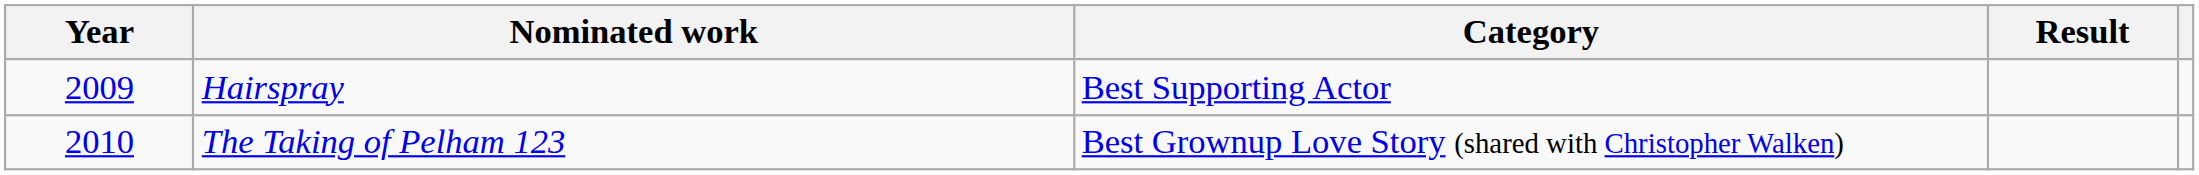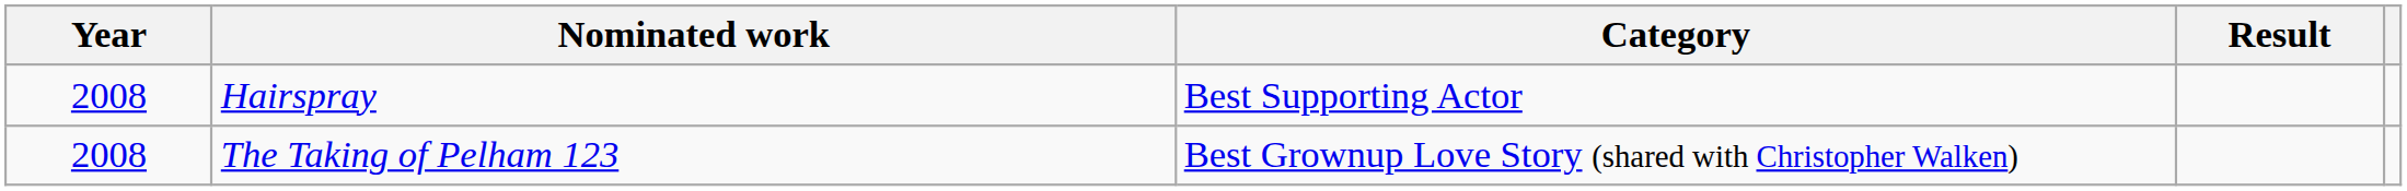Hairspray | Year: 2009 -> 2008
The Taking of Pelham 123 | Year: 2010 -> 2008
